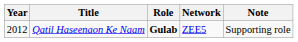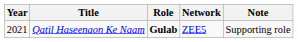Qatil Haseenaon Ke Naam | Year: 2012 -> 2021
